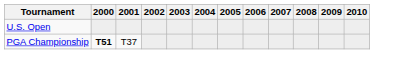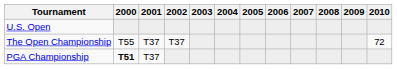+ row: The Open Championship | T55 | T37 | T37 | 72
